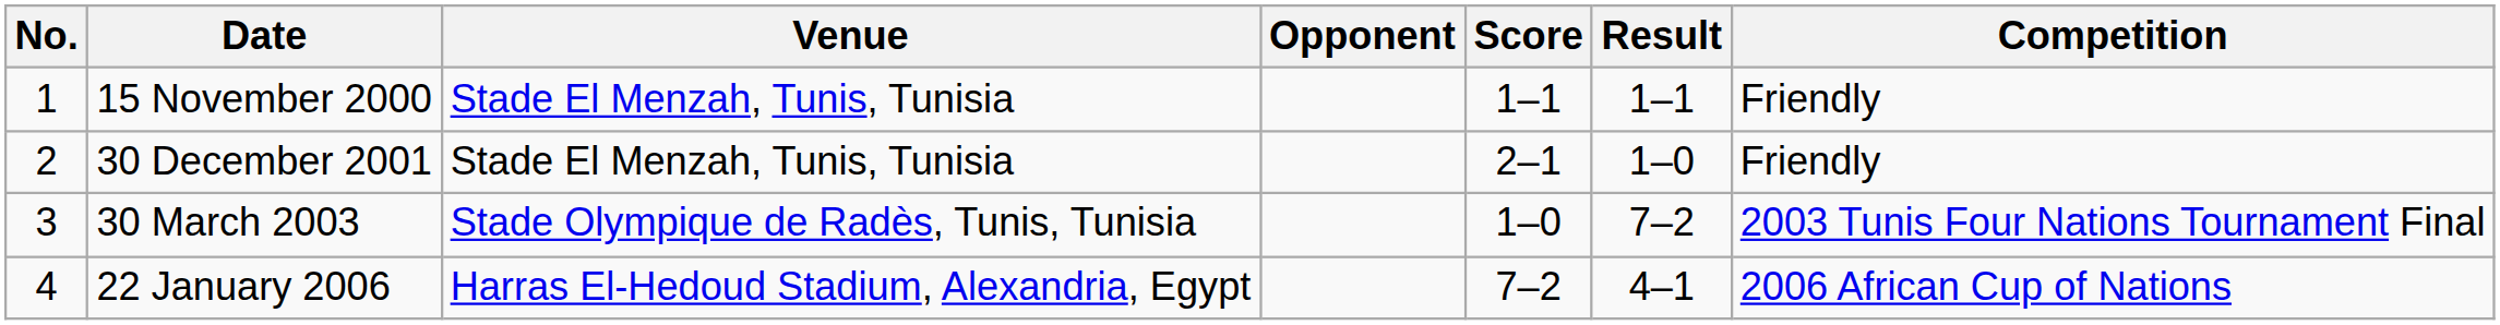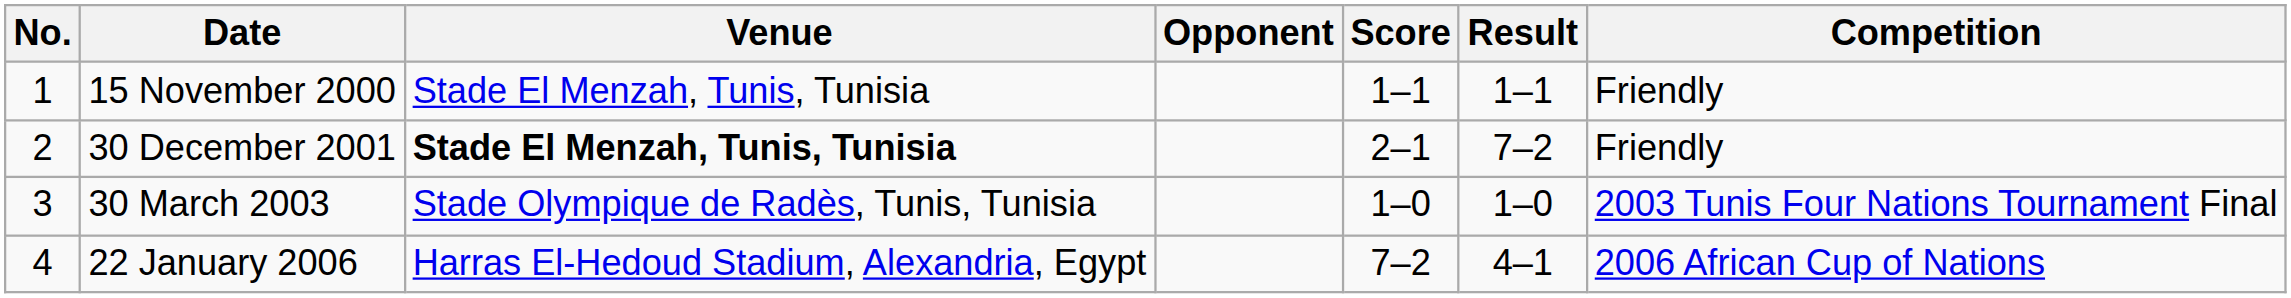30 December 2001 | Venue: normal -> bold
30 December 2001 | Result: 1–0 -> 7–2
30 March 2003 | Result: 7–2 -> 1–0
